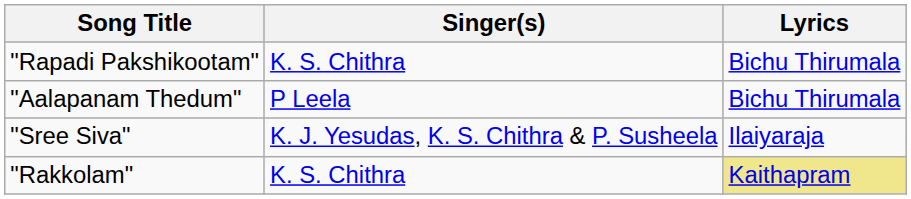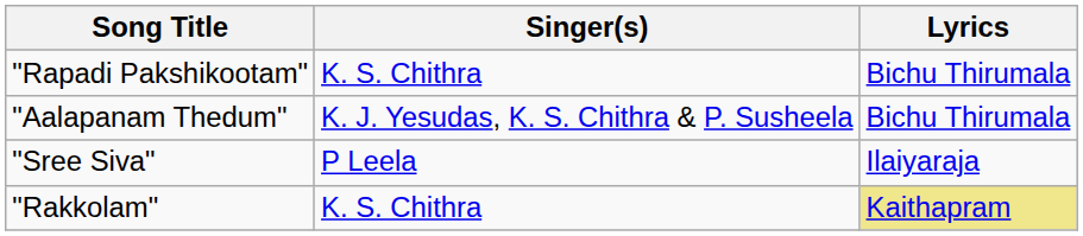"Aalapanam Thedum" | Singer(s): P Leela -> K. J. Yesudas, K. S. Chithra & P. Susheela
"Sree Siva" | Singer(s): K. J. Yesudas, K. S. Chithra & P. Susheela -> P Leela
